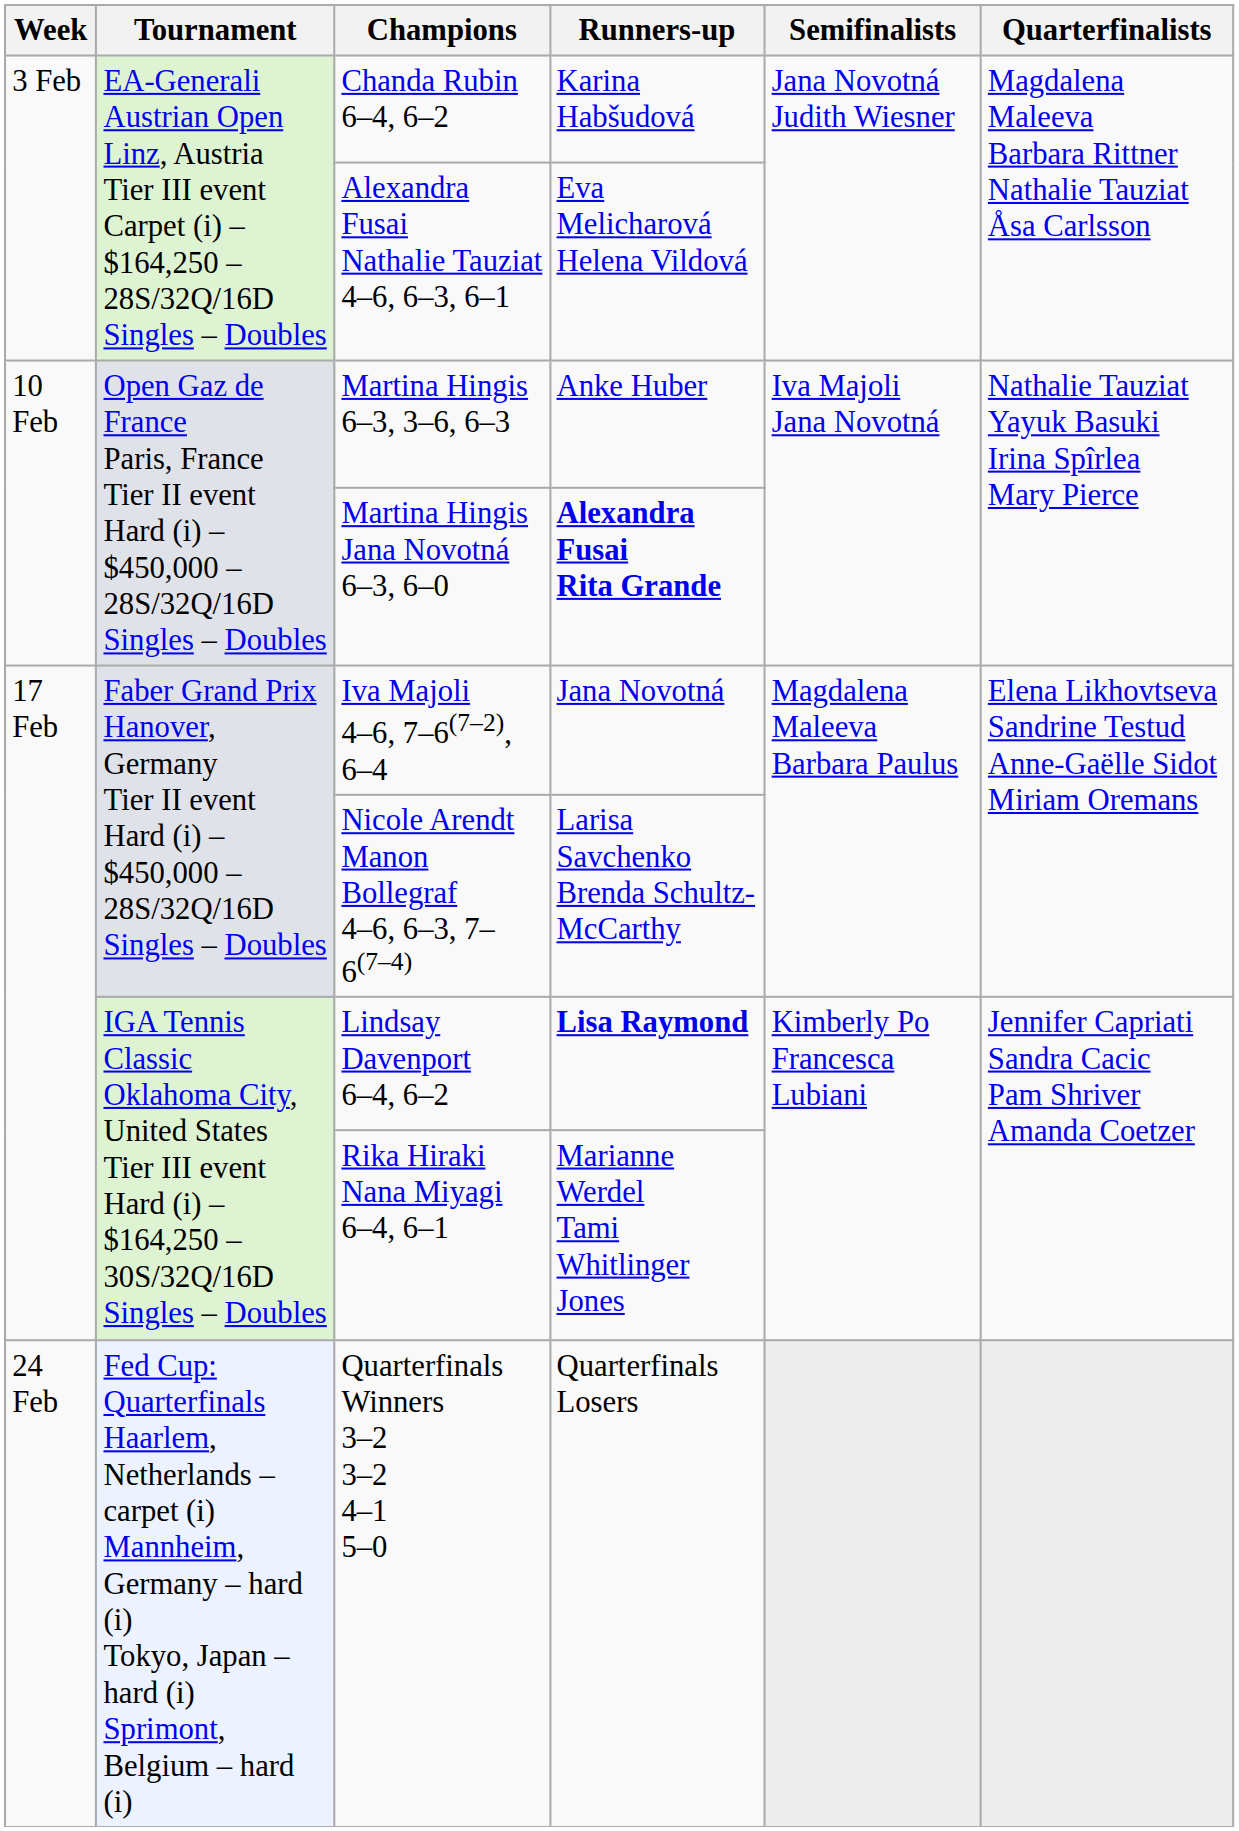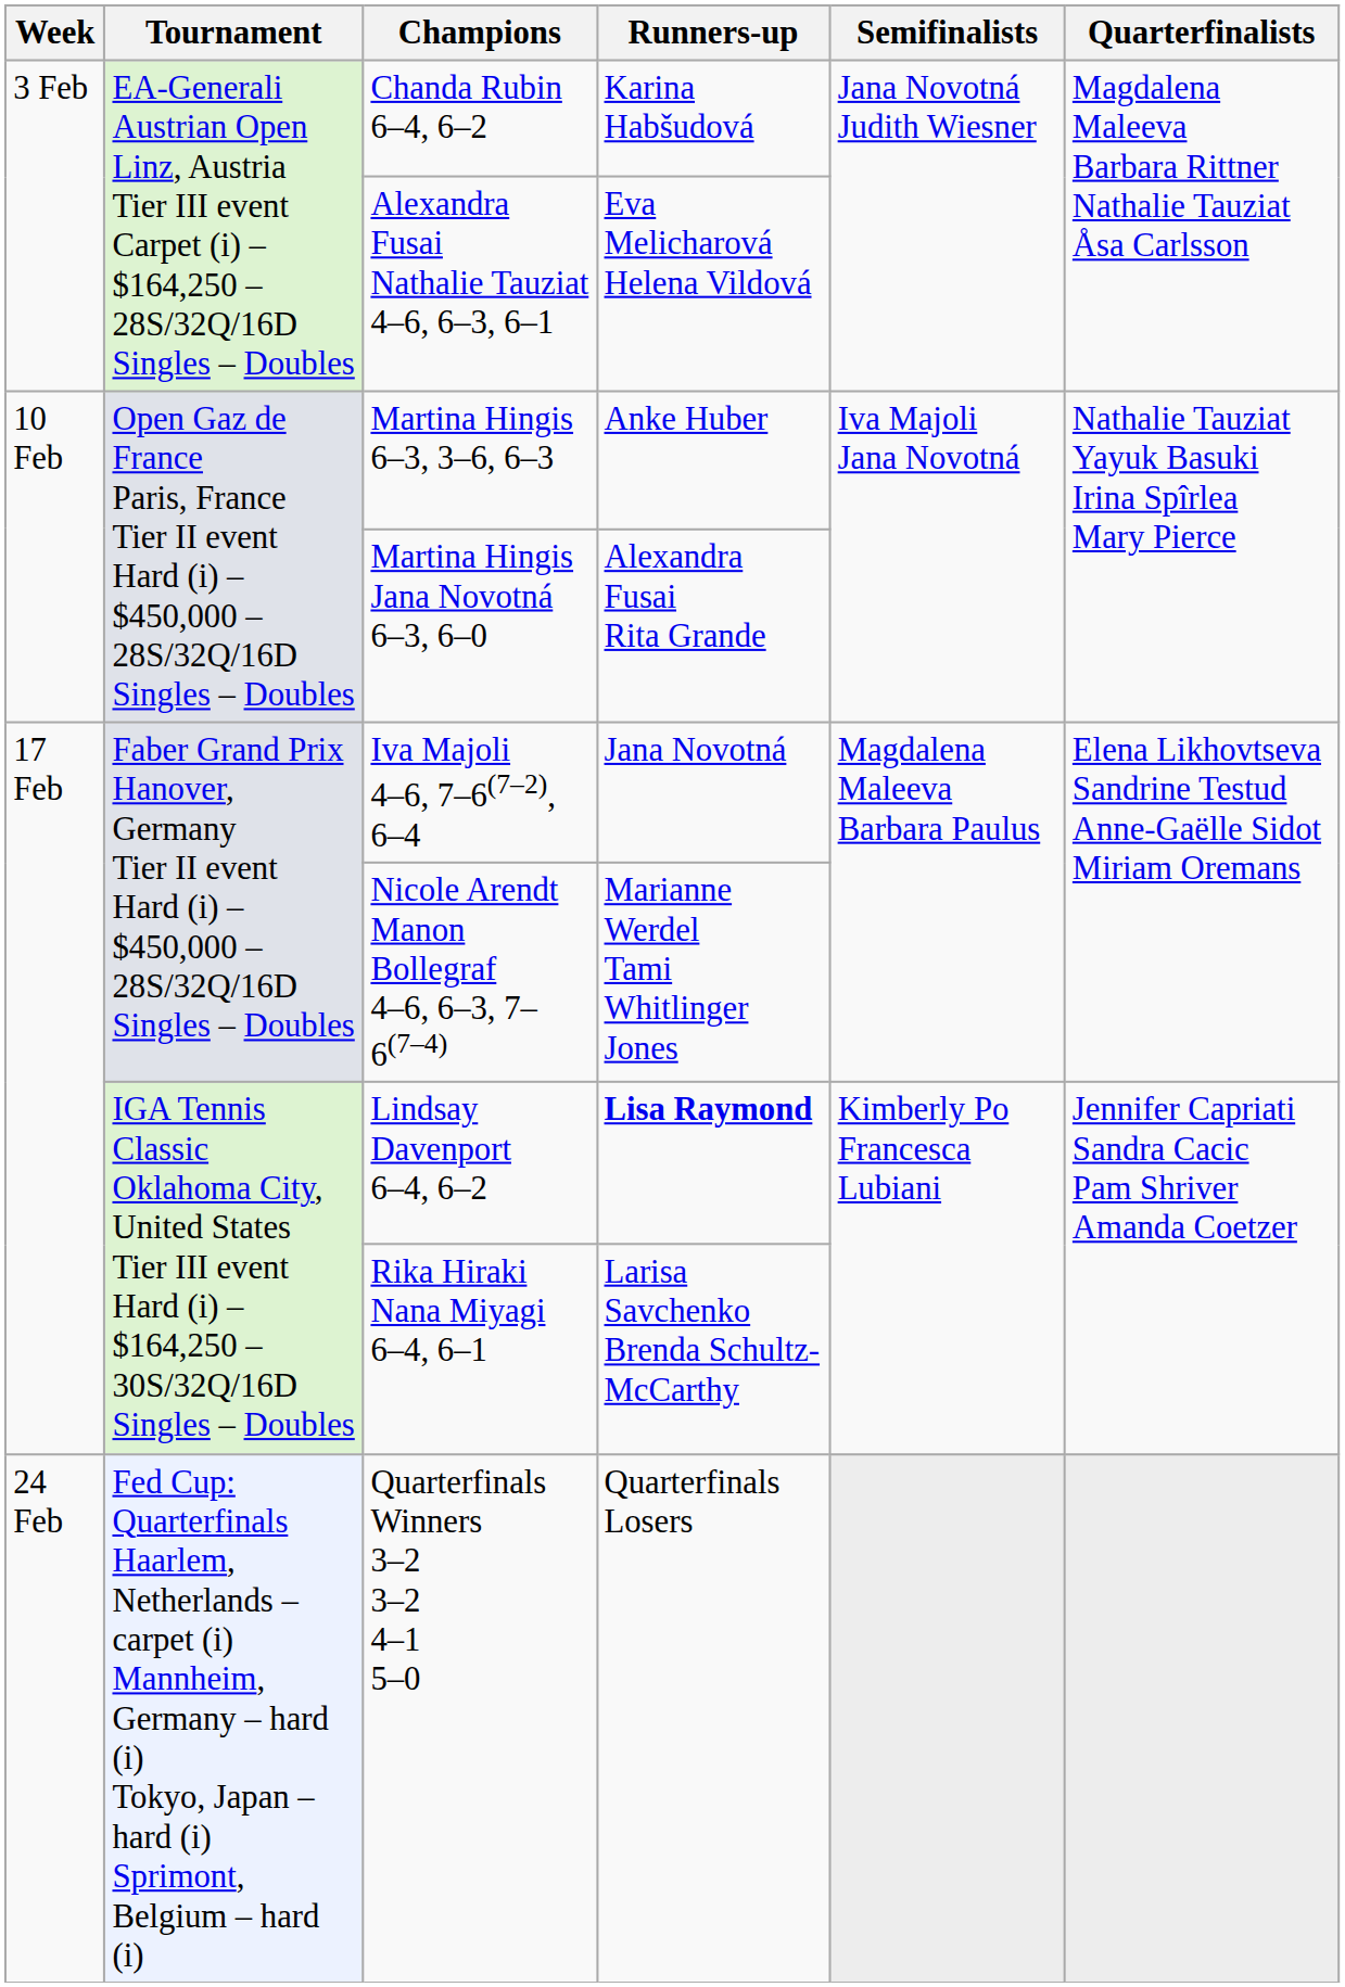Martina Hingis Jana Novotná 6–3, 6–0 | Runners-up: bold -> normal
Nicole Arendt Manon Bollegraf 4–6, 6–3, 7–6(7–4) | Runners-up: Larisa Savchenko Brenda Schultz-McCarthy -> Marianne Werdel Tami Whitlinger Jones
Rika Hiraki Nana Miyagi 6–4, 6–1 | Runners-up: Marianne Werdel Tami Whitlinger Jones -> Larisa Savchenko Brenda Schultz-McCarthy
